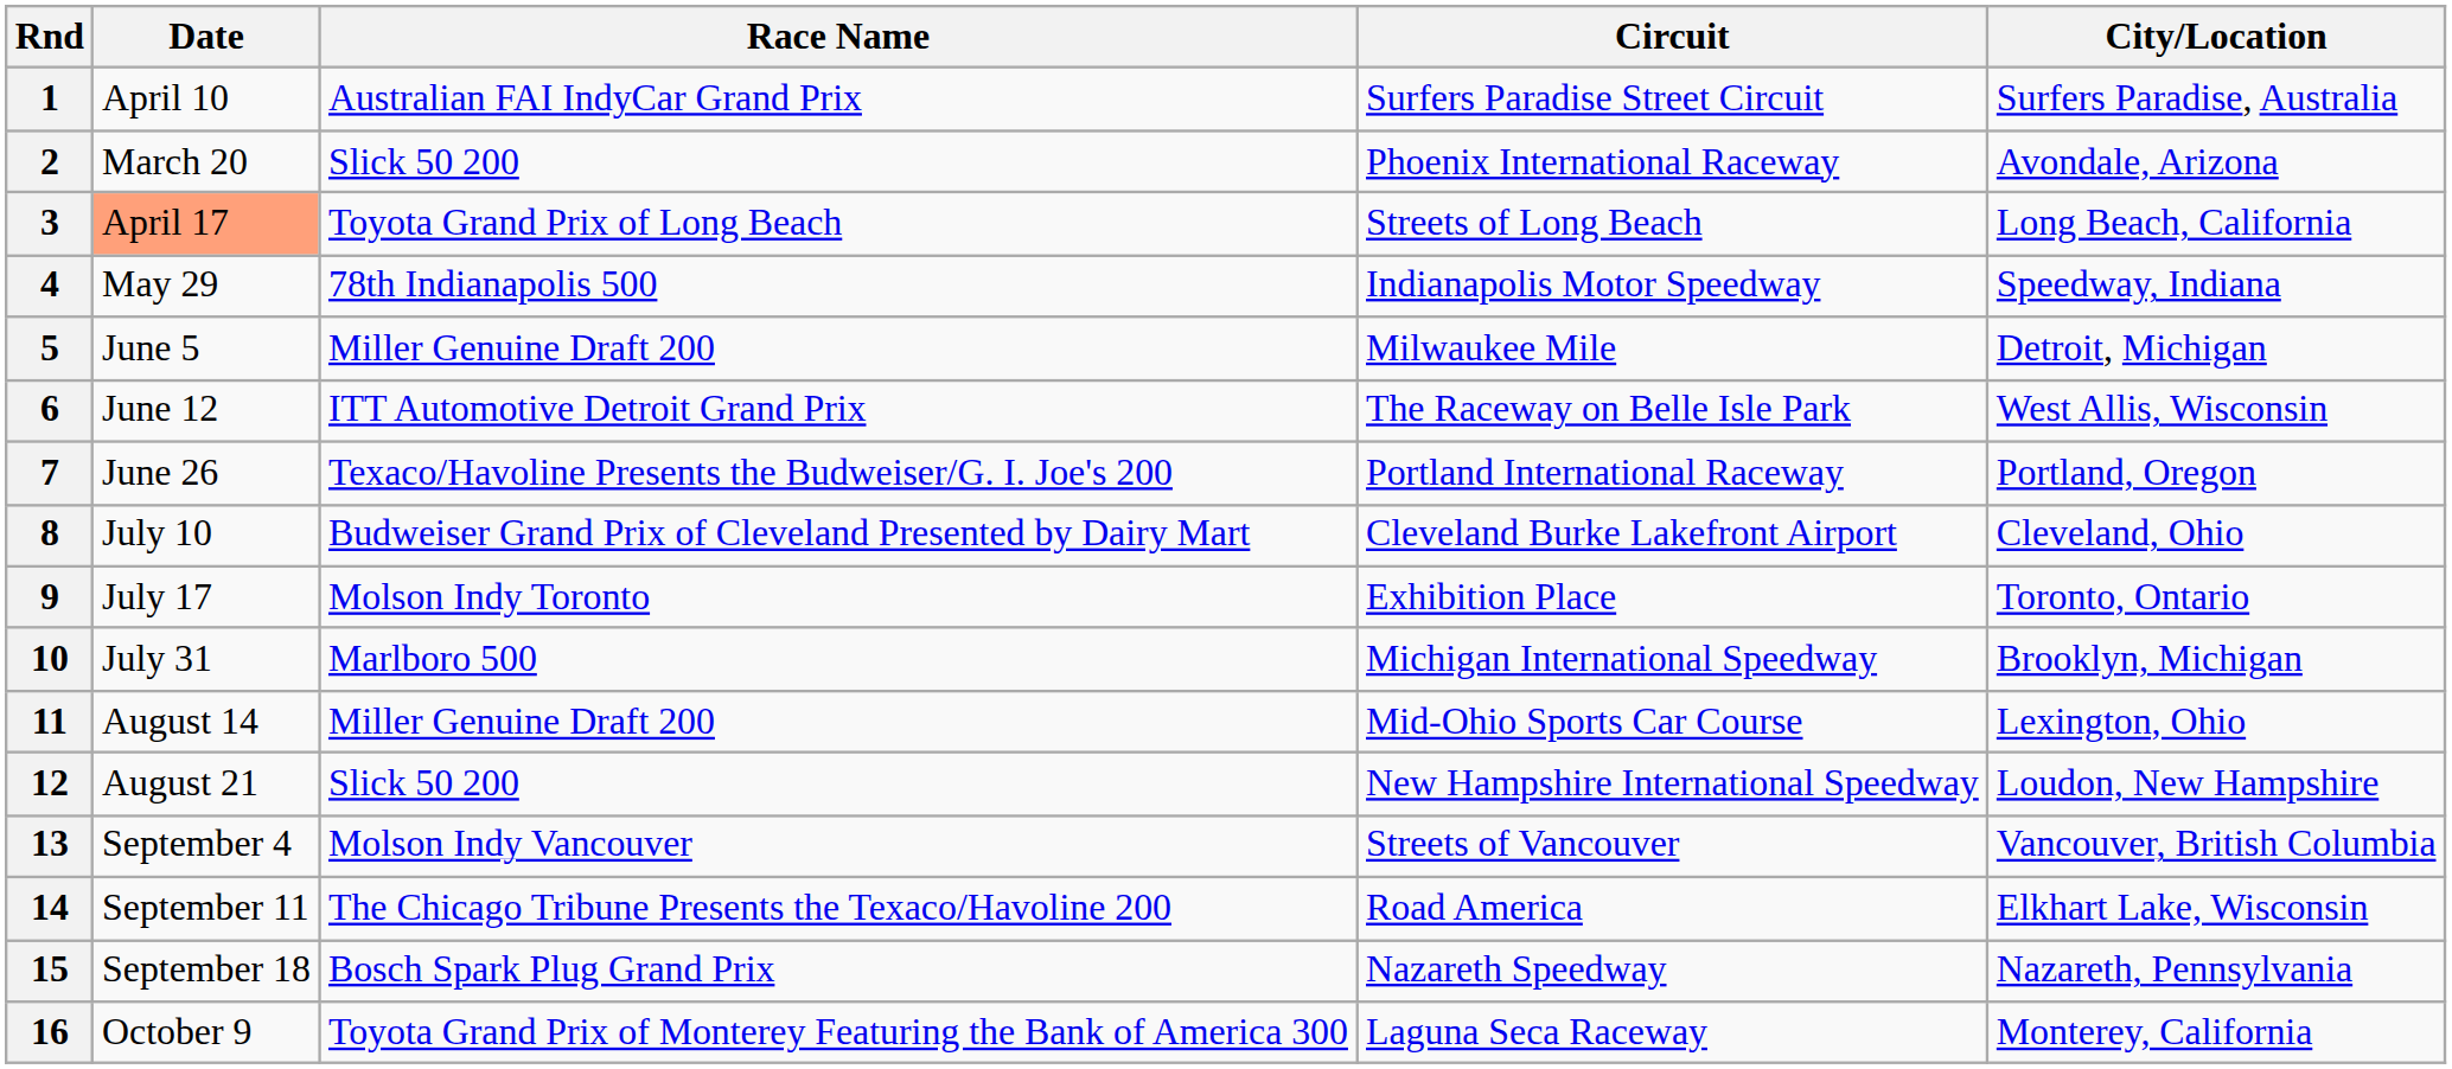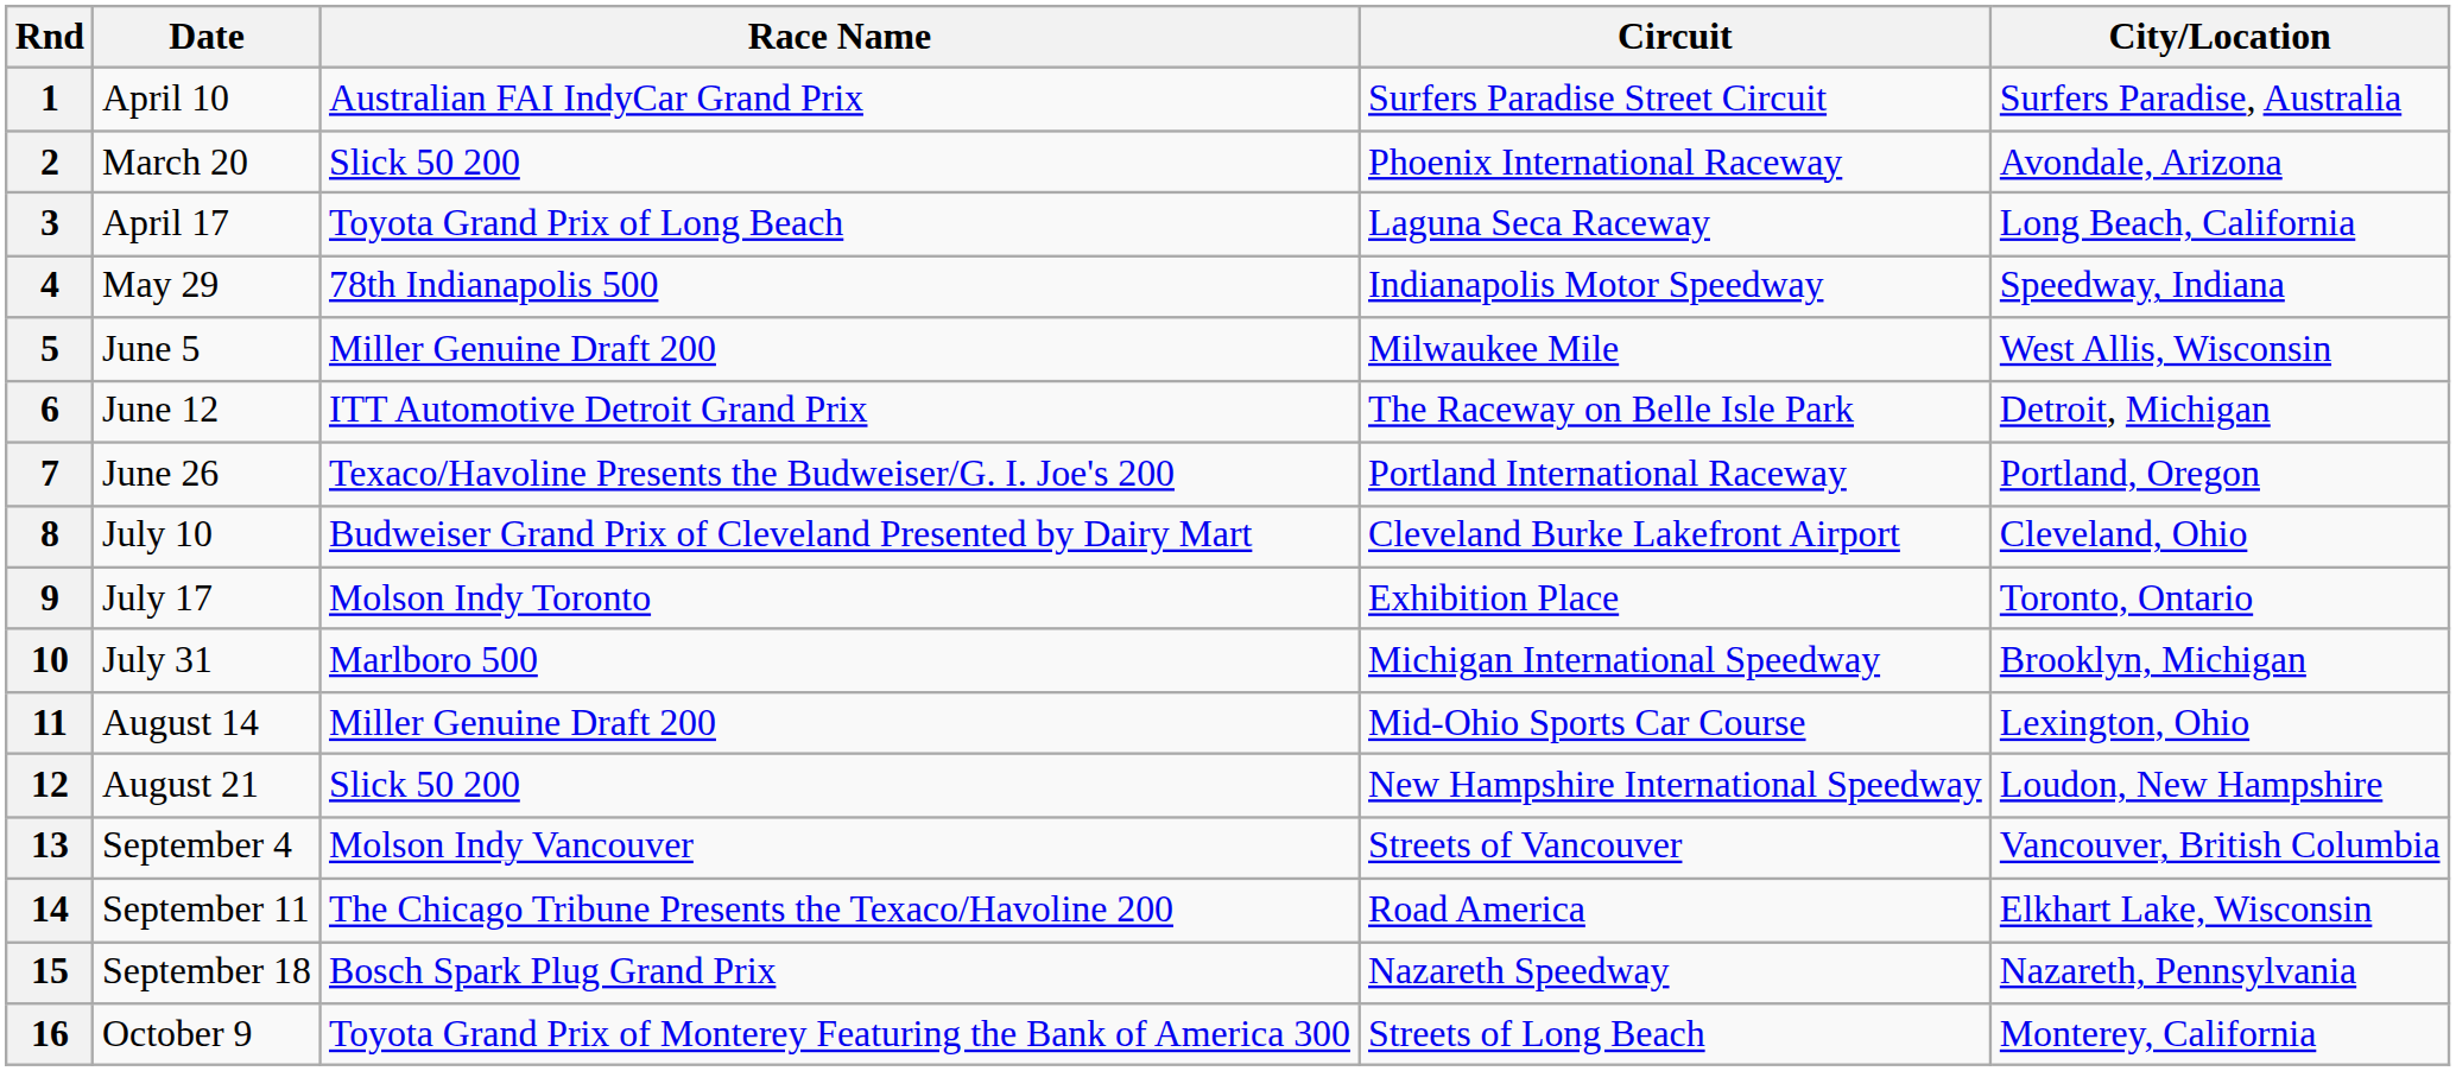3 | Date: lightsalmon background -> no background
3 | Circuit: Streets of Long Beach -> Laguna Seca Raceway
5 | City/Location: Detroit, Michigan -> West Allis, Wisconsin
6 | City/Location: West Allis, Wisconsin -> Detroit, Michigan
16 | Circuit: Laguna Seca Raceway -> Streets of Long Beach
